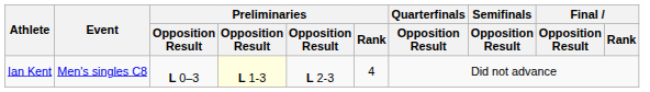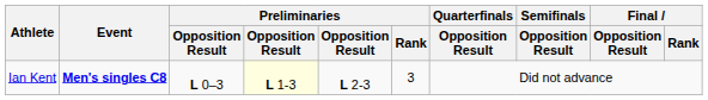Ian Kent | Event: normal -> bold
Ian Kent | Preliminaries / Rank: 4 -> 3
